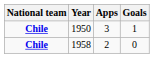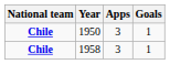1958 | Apps: 2 -> 3
1958 | Goals: 0 -> 1
